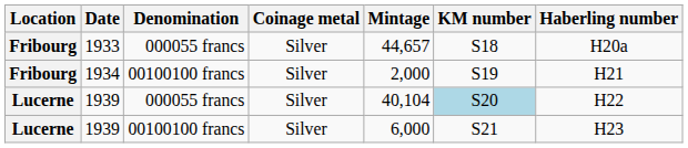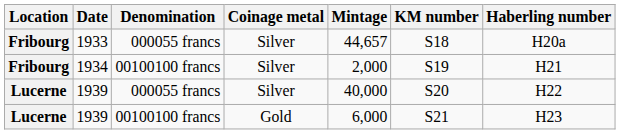Lucerne / 000055 francs | Mintage: 40,104 -> 40,000
Lucerne / 000055 francs | KM number: lightblue background -> no background
Lucerne / 00100100 francs | Coinage metal: Silver -> Gold
